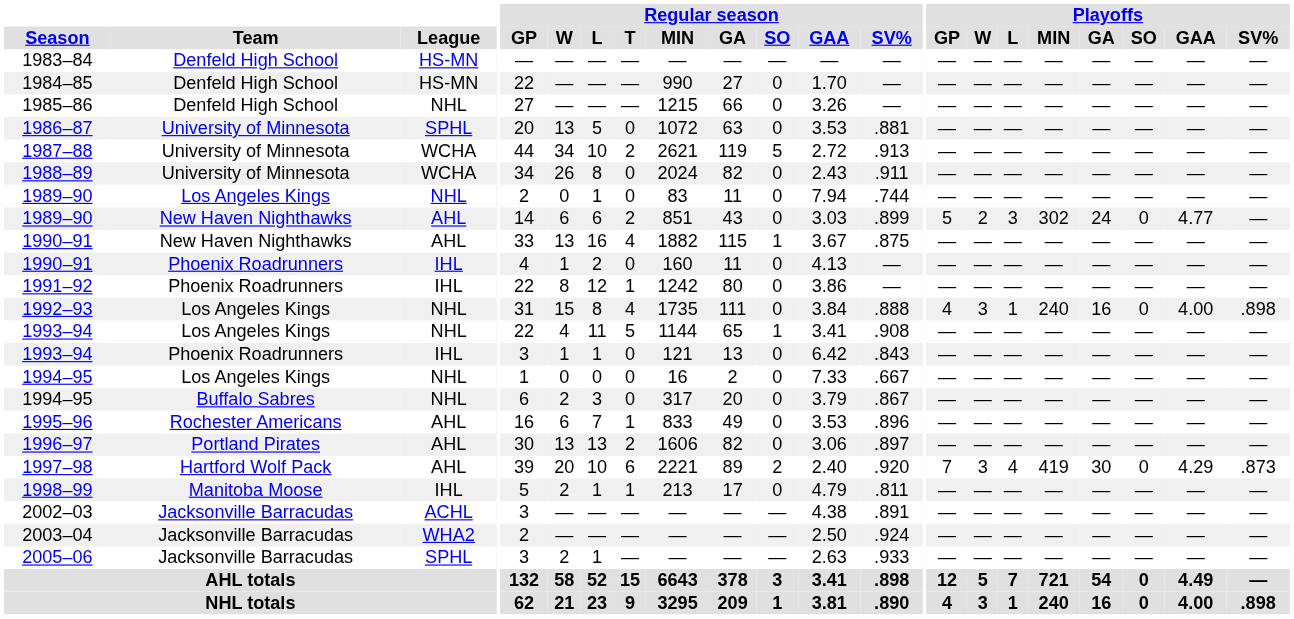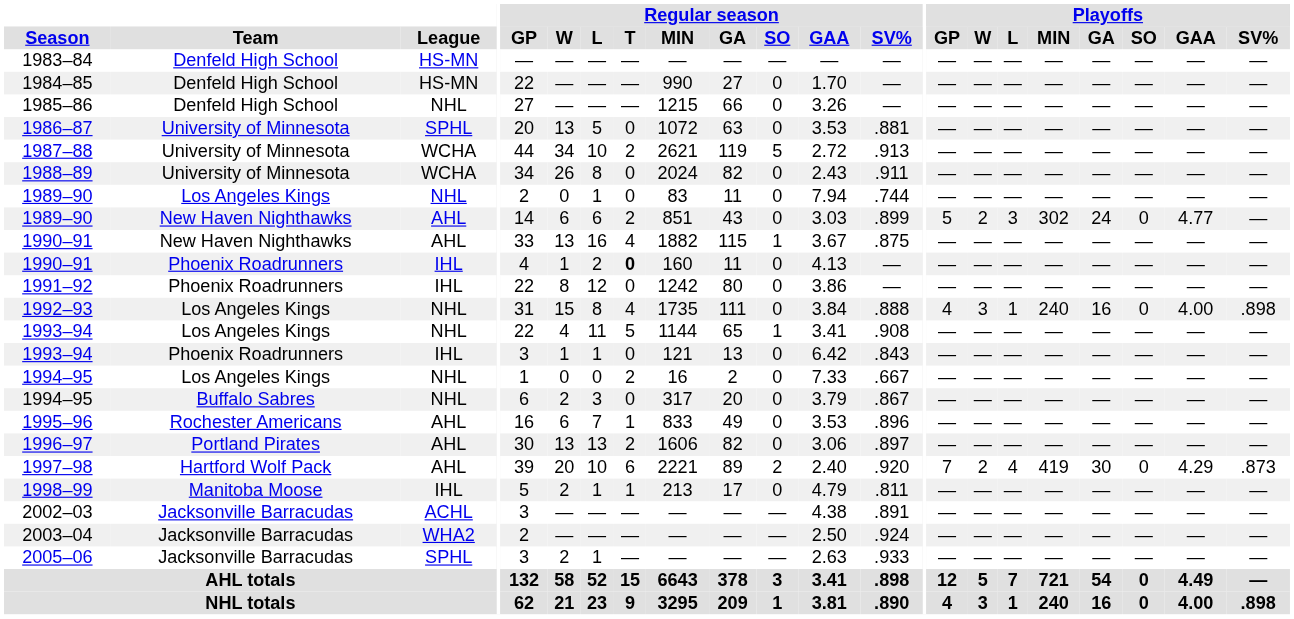1990–91 / Phoenix Roadrunners | Regular season / T: normal -> bold
1991–92 | Regular season / T: 1 -> 0
1994–95 / Los Angeles Kings | Regular season / T: 0 -> 2
1997–98 | Playoffs / W: 3 -> 2
